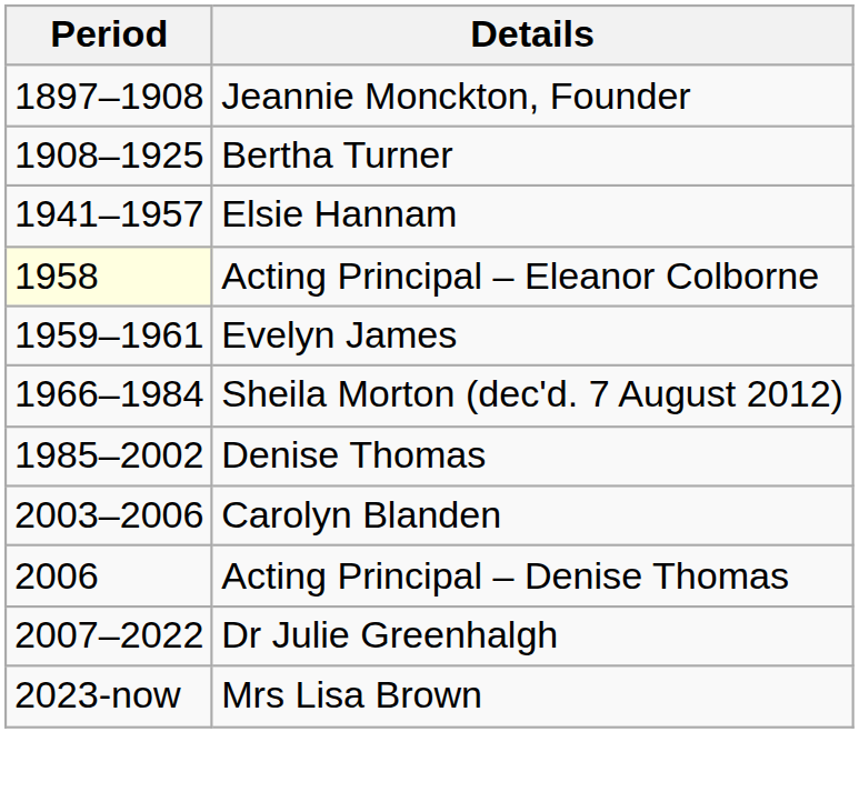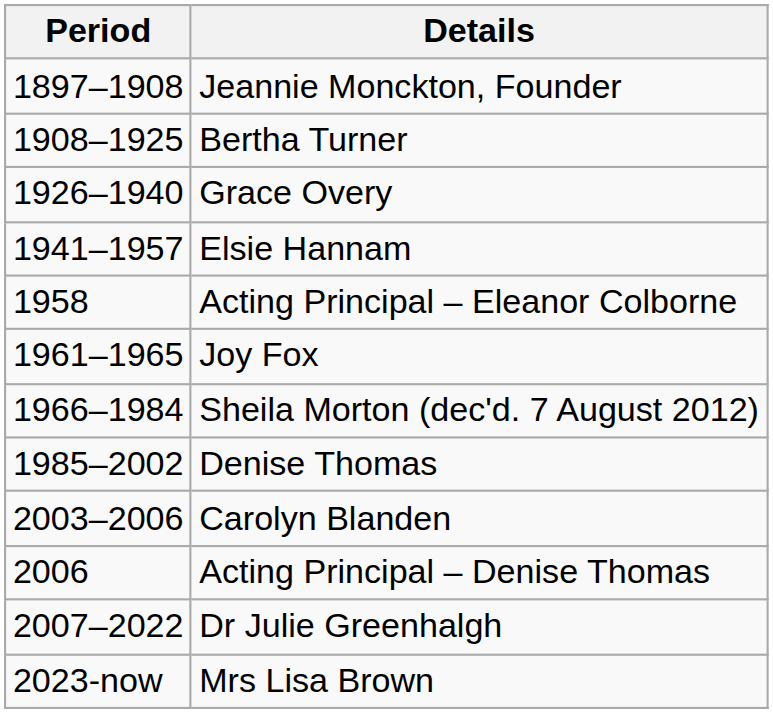+ row: 1926–1940 | Grace Overy
Acting Principal – Eleanor Colborne | Period: lightyellow background -> no background
- row: 1959–1961 | Evelyn James
+ row: 1961–1965 | Joy Fox
